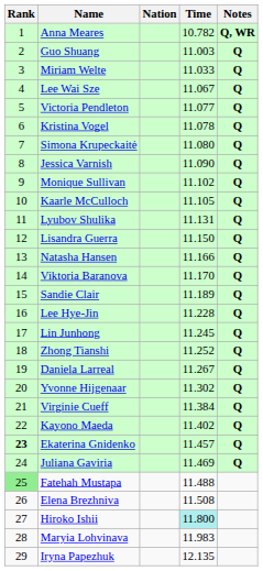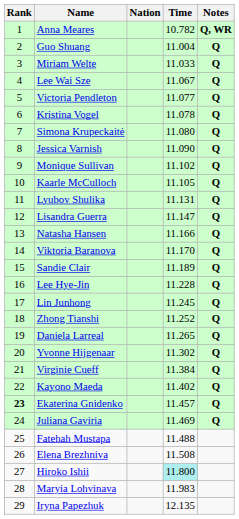Guo Shuang | Time: 11.003 -> 11.004
Lisandra Guerra | Time: 11.150 -> 11.147
Daniela Larreal | Time: 11.267 -> 11.265
Fatehah Mustapa | Rank: lightgreen background -> no background
